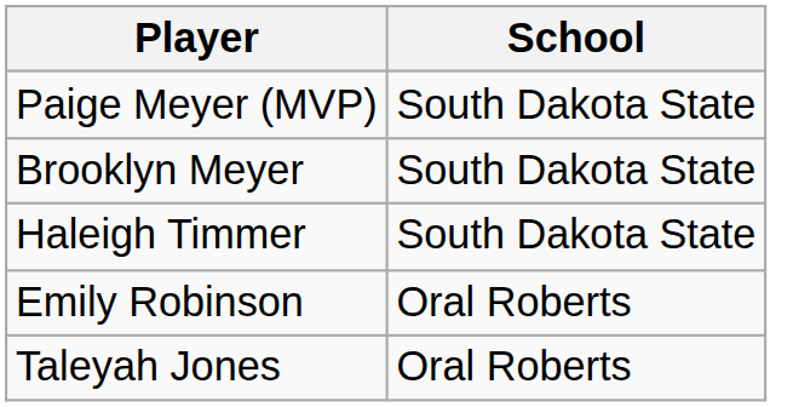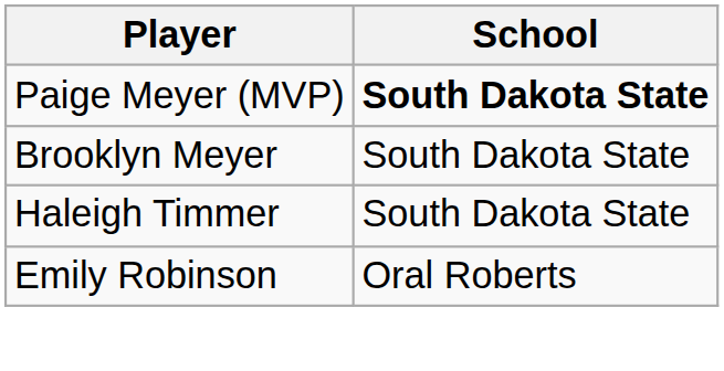Paige Meyer (MVP) | School: normal -> bold
- row: Taleyah Jones | Oral Roberts
